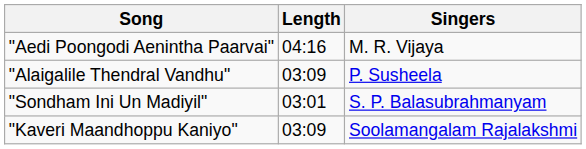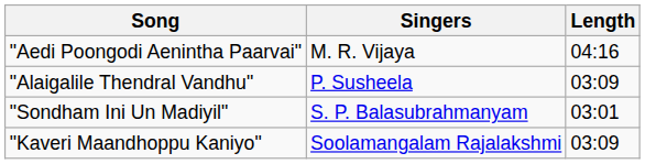columns swapped: Singers <-> Length
